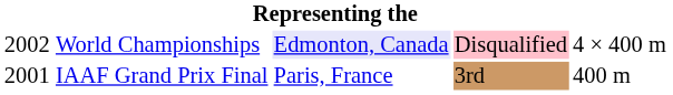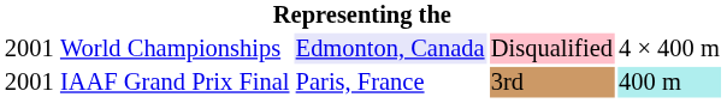World Championships | column 1: 2002 -> 2001
IAAF Grand Prix Final | column 5: no background -> paleturquoise background
